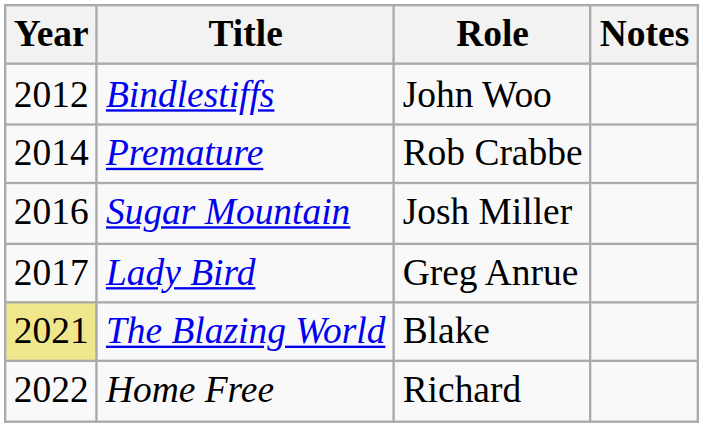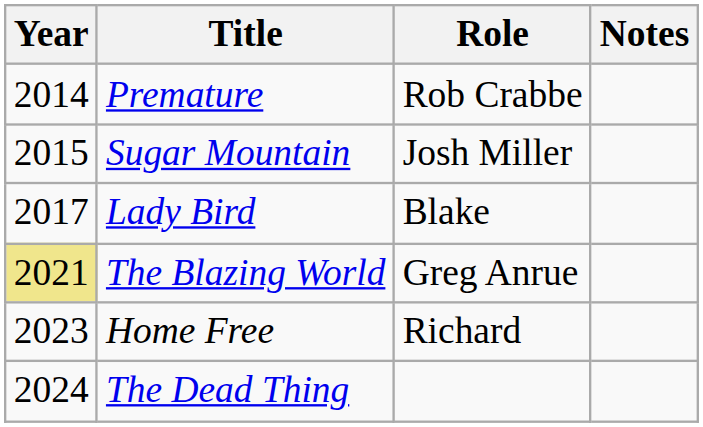- row: 2012 | Bindlestiffs | John Woo
Sugar Mountain | Year: 2016 -> 2015
Lady Bird | Role: Greg Anrue -> Blake
The Blazing World | Role: Blake -> Greg Anrue
Home Free | Year: 2022 -> 2023
+ row: 2024 | The Dead Thing
